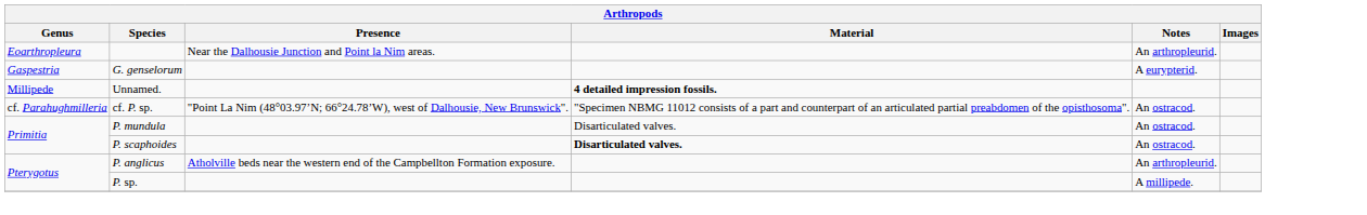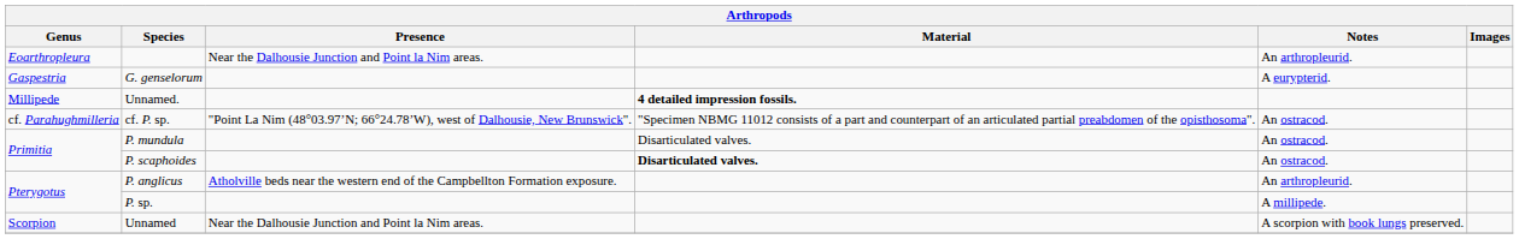+ row: Scorpion | Unnamed | Near the Dalhousie Junction and Point la Nim areas. | A scorpion with book lungs preserved.
